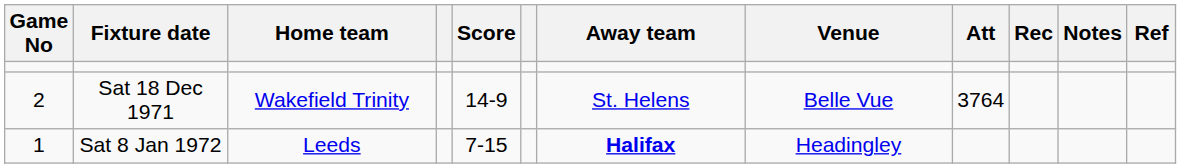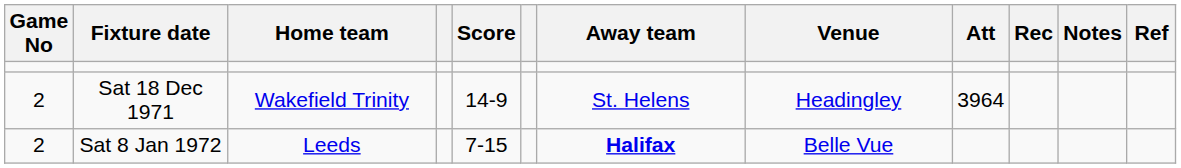Sat 18 Dec 1971 | Venue: Belle Vue -> Headingley
Sat 18 Dec 1971 | Att: 3764 -> 3964
Sat 8 Jan 1972 | Game No: 1 -> 2
Sat 8 Jan 1972 | Venue: Headingley -> Belle Vue
